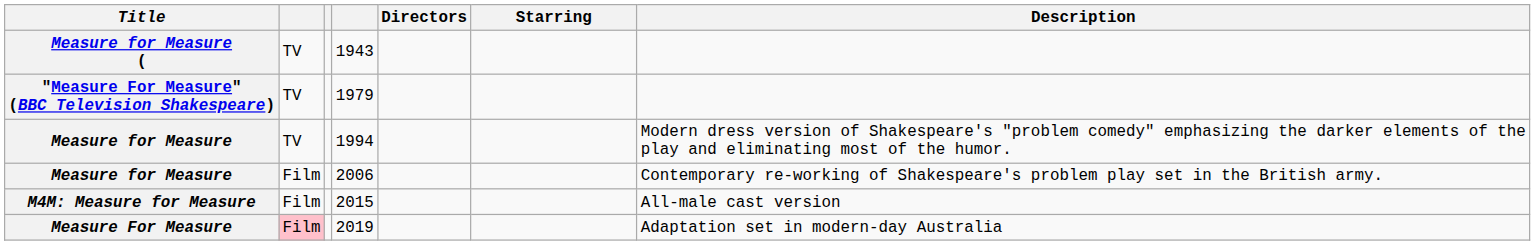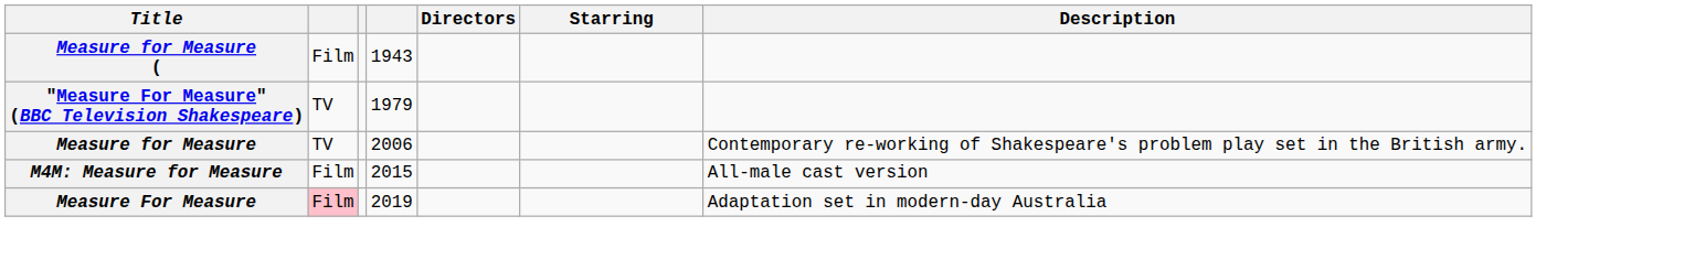1943 | column 2: TV -> Film
- row: Measure for Measure | TV | 1994 | Modern dress version of Shakespeare's "problem comedy" emphasizing the darker elements of the play and eliminating most of the humor.
2006 | column 2: Film -> TV
